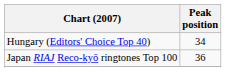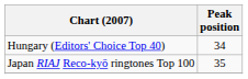Japan RIAJ Reco-kyō ringtones Top 100 | Peak position: 36 -> 35
